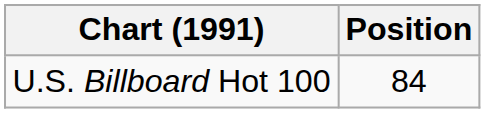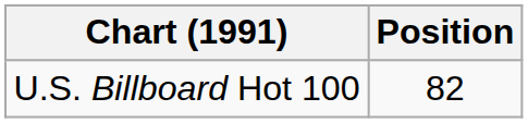U.S. Billboard Hot 100 | Position: 84 -> 82
